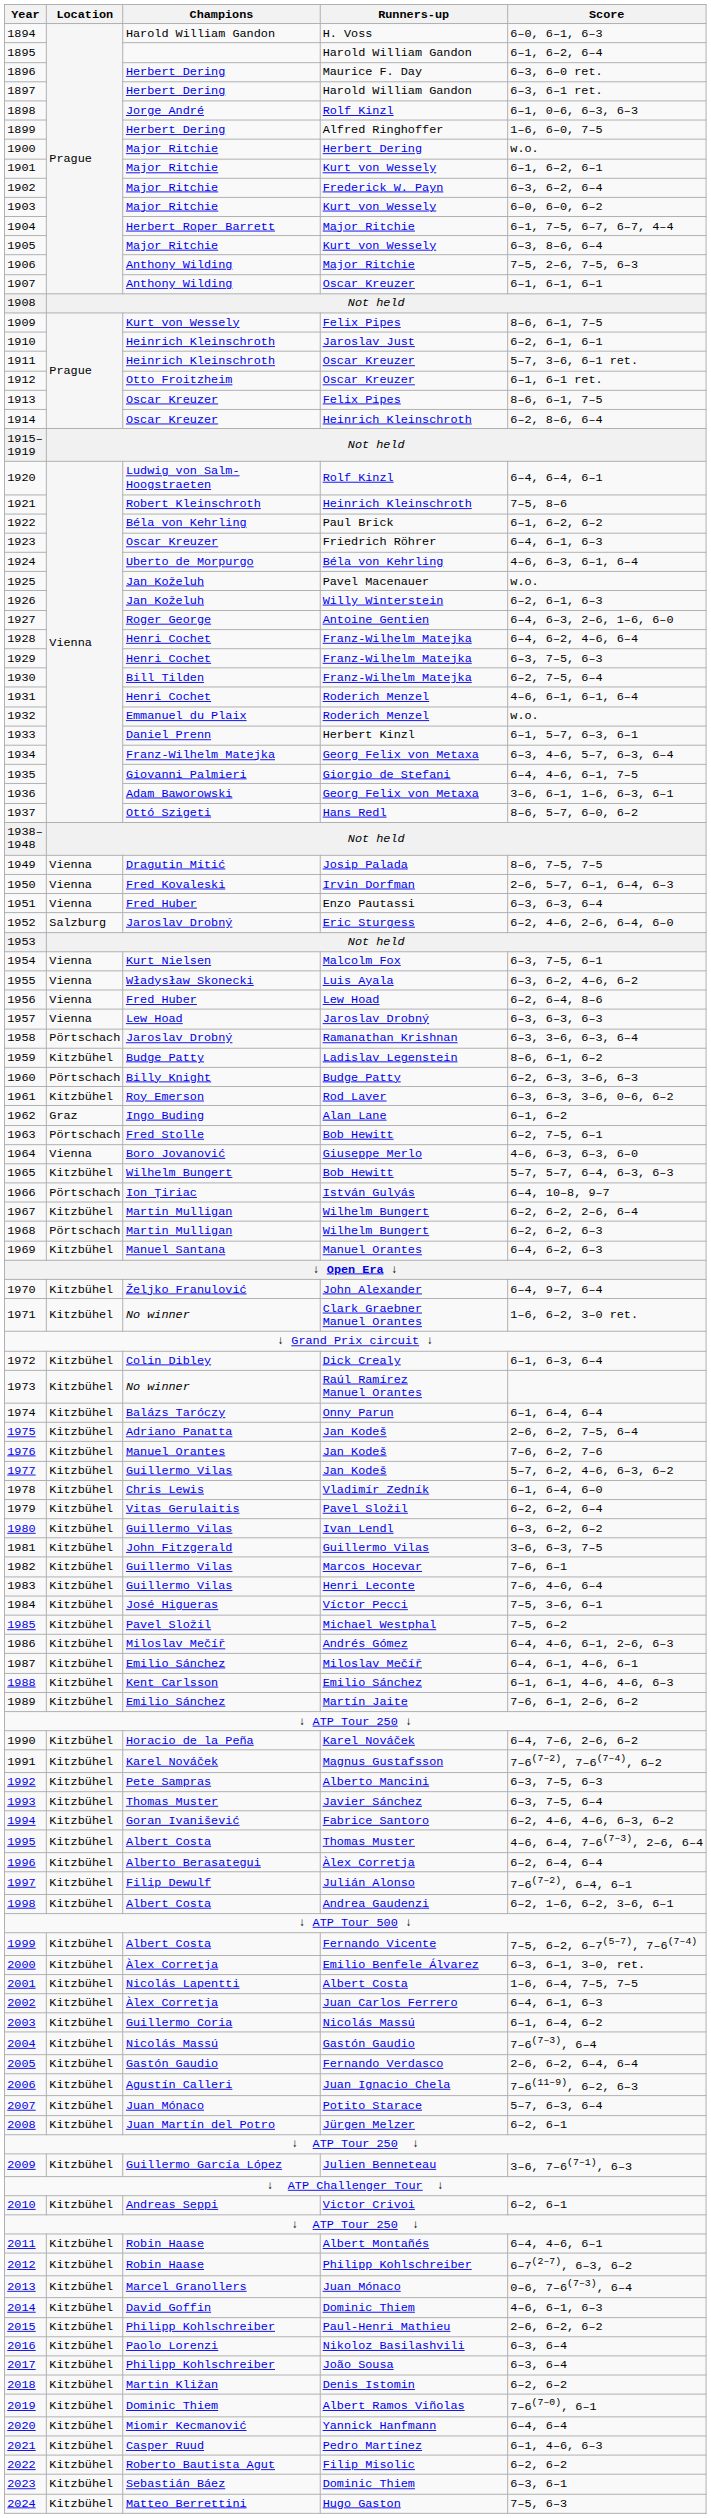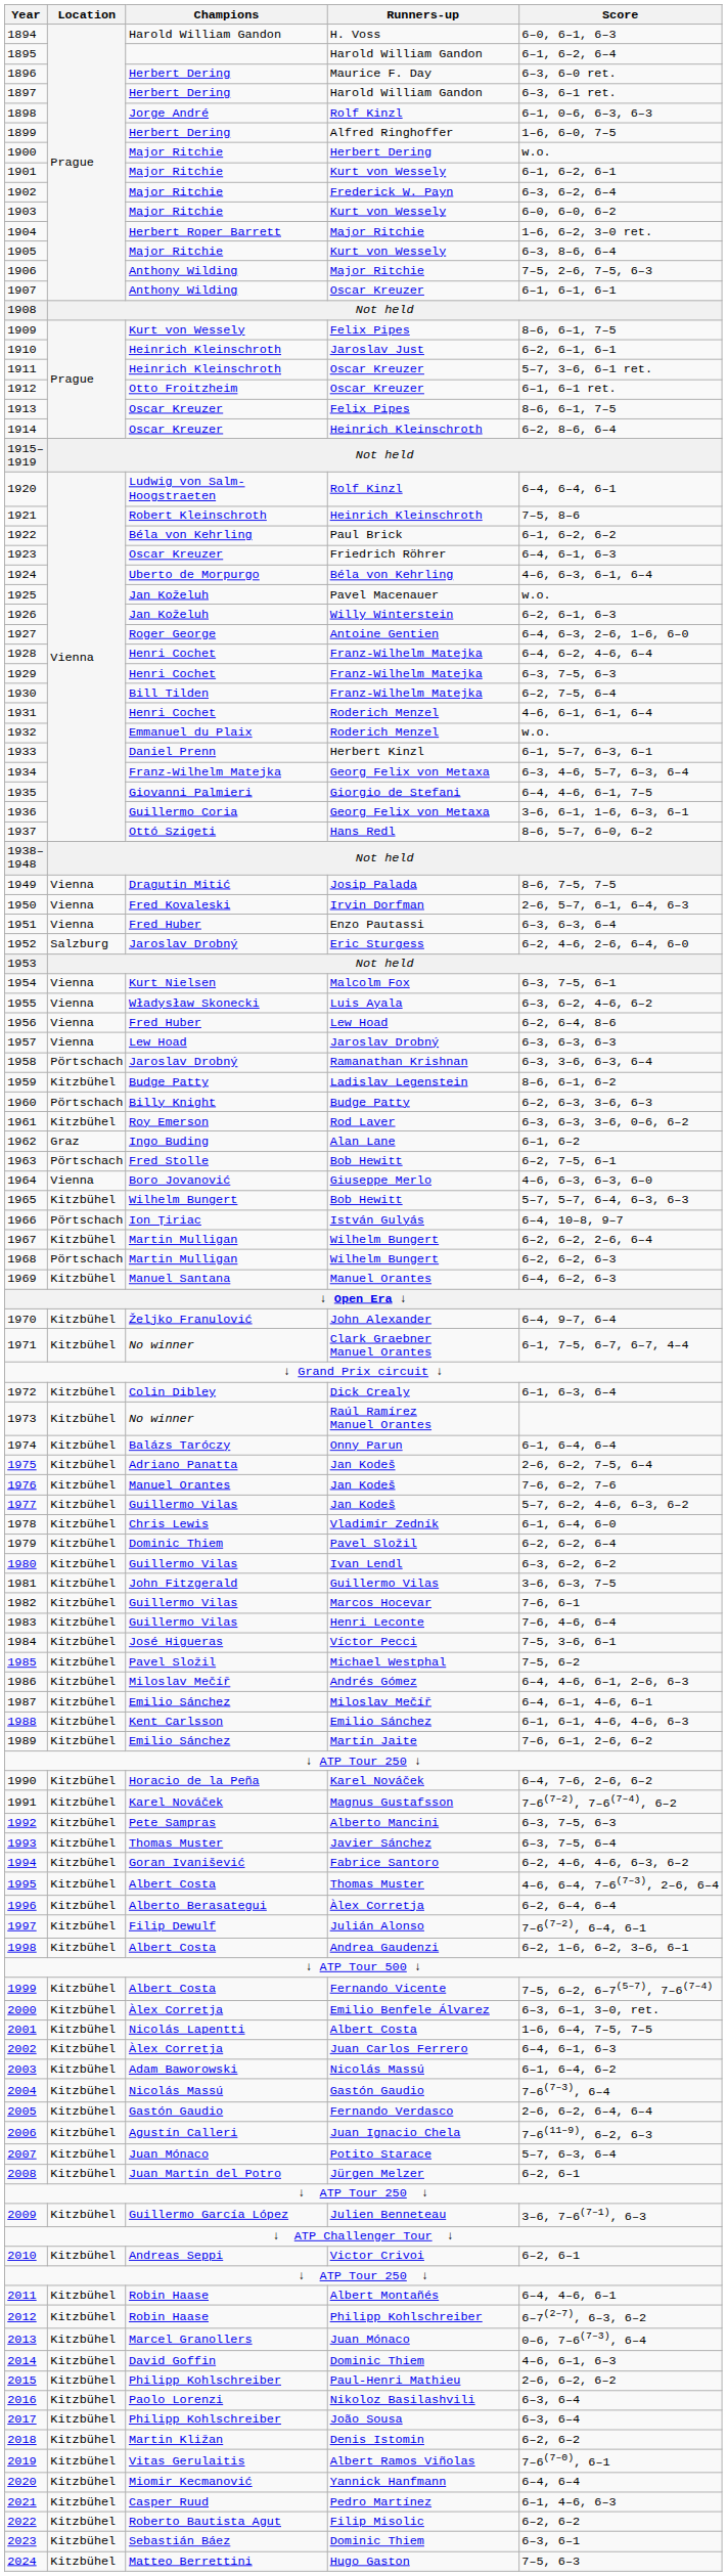1904 | Score: 6–1, 7–5, 6–7, 6–7, 4–4 -> 1–6, 6–2, 3–0 ret.
1936 | Champions: Adam Baworowski -> Guillermo Coria
1971 | Score: 1–6, 6–2, 3–0 ret. -> 6–1, 7–5, 6–7, 6–7, 4–4
1979 | Champions: Vitas Gerulaitis -> Dominic Thiem
2003 | Champions: Guillermo Coria -> Adam Baworowski
2019 | Champions: Dominic Thiem -> Vitas Gerulaitis
